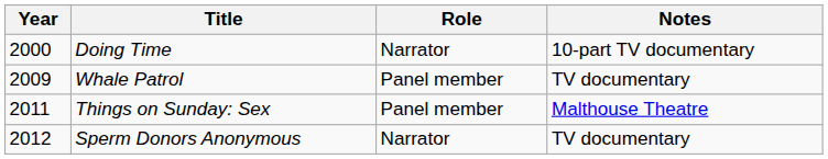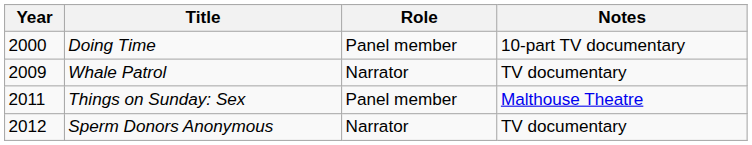Doing Time | Role: Narrator -> Panel member
Whale Patrol | Role: Panel member -> Narrator
